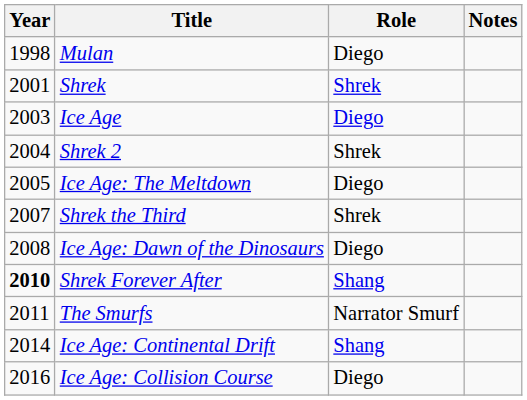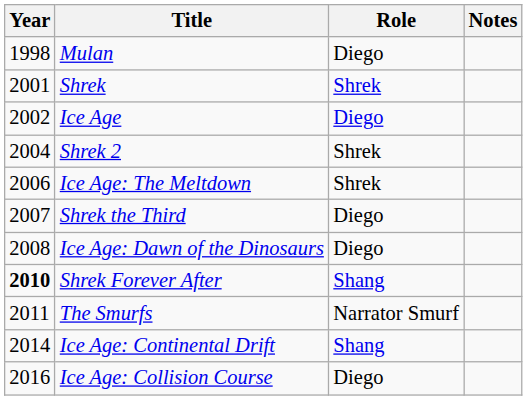Ice Age | Year: 2003 -> 2002
Ice Age: The Meltdown | Year: 2005 -> 2006
Ice Age: The Meltdown | Role: Diego -> Shrek
Shrek the Third | Role: Shrek -> Diego
